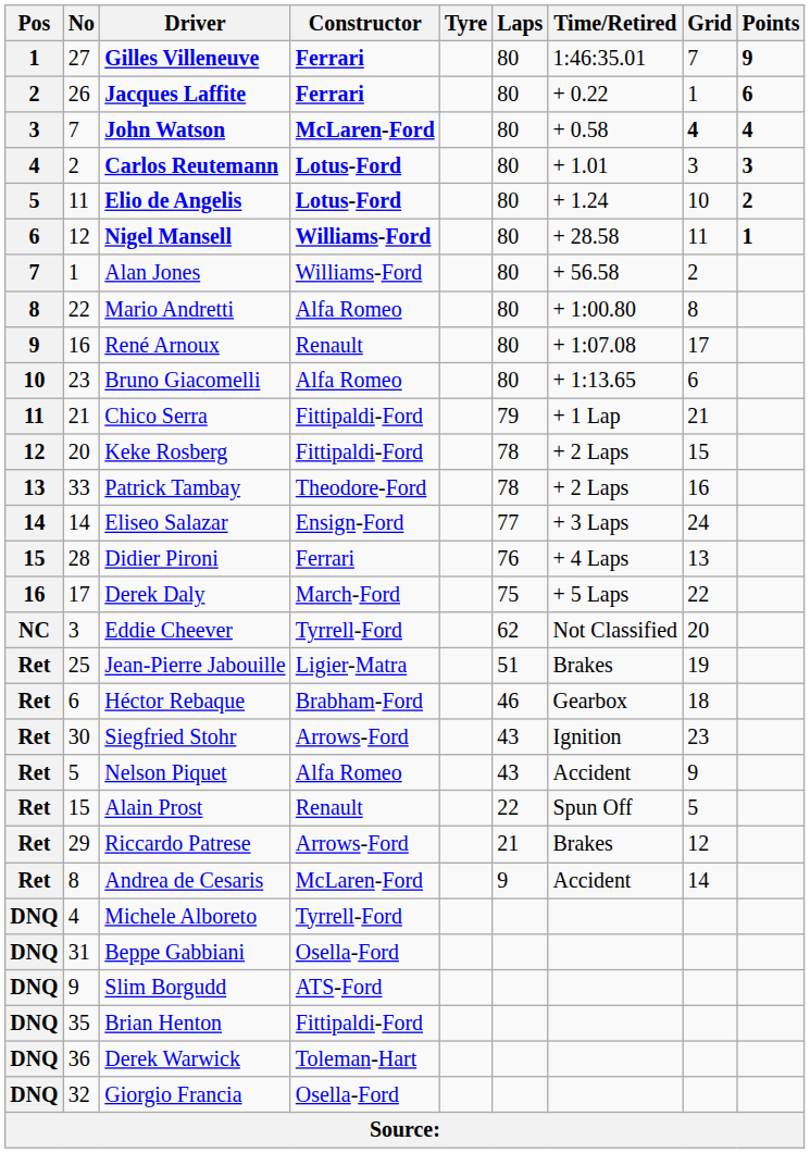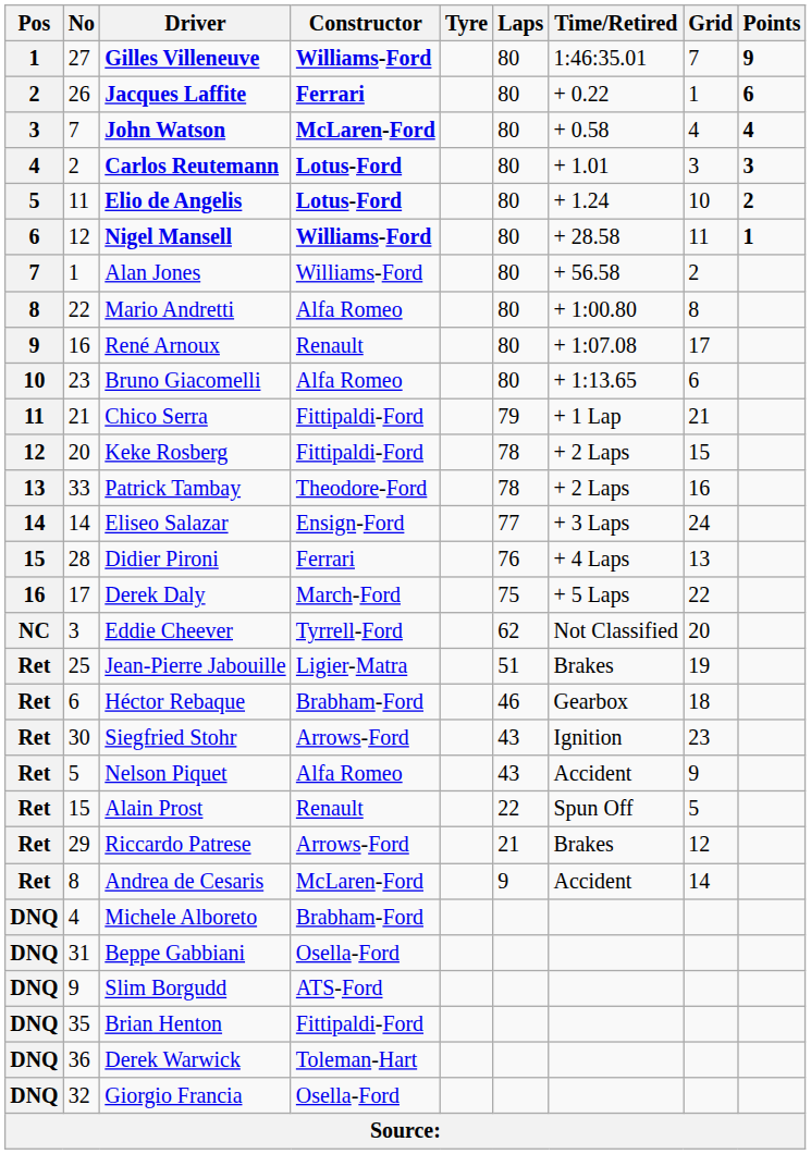Gilles Villeneuve | Constructor: Ferrari -> Williams-Ford
John Watson | Grid: bold -> normal
Michele Alboreto | Constructor: Tyrrell-Ford -> Brabham-Ford
